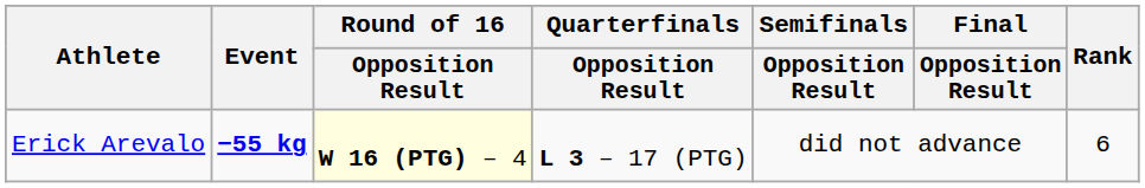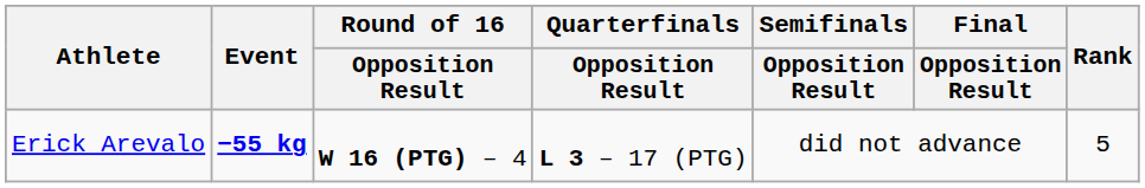Erick Arevalo | Round of 16 / Opposition Result: lightyellow background -> no background
Erick Arevalo | Rank: 6 -> 5
